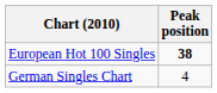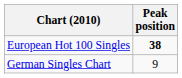German Singles Chart | Peak position: 4 -> 9
